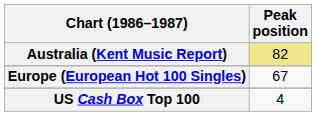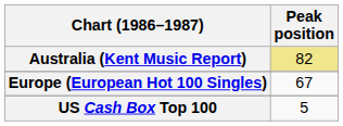US Cash Box Top 100 | Peak position: 4 -> 5
